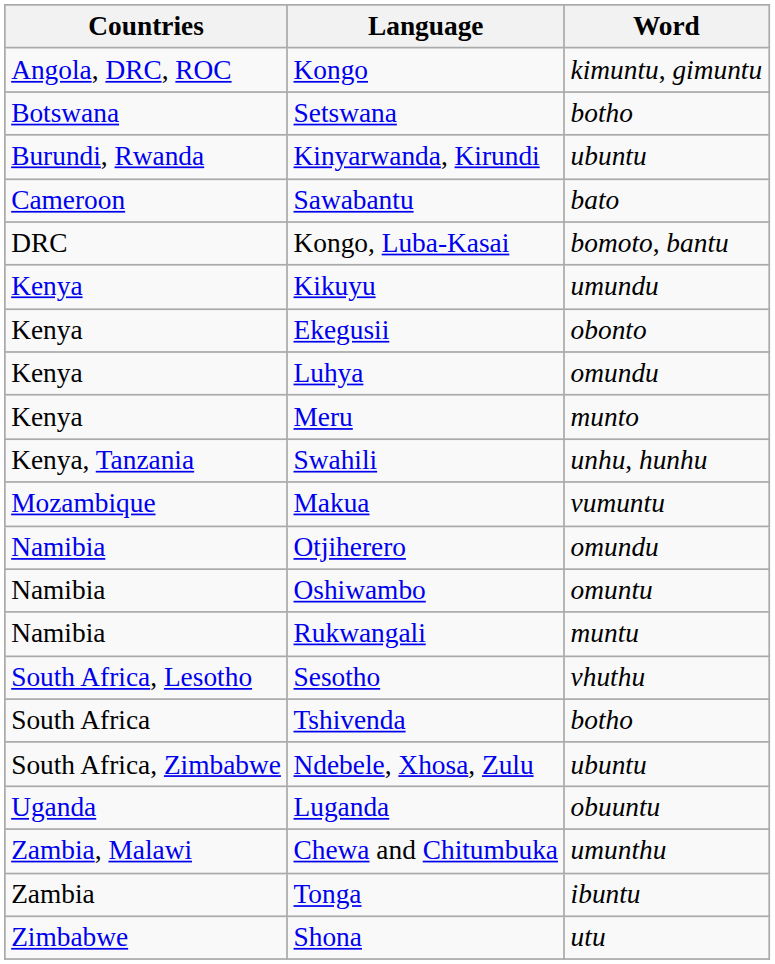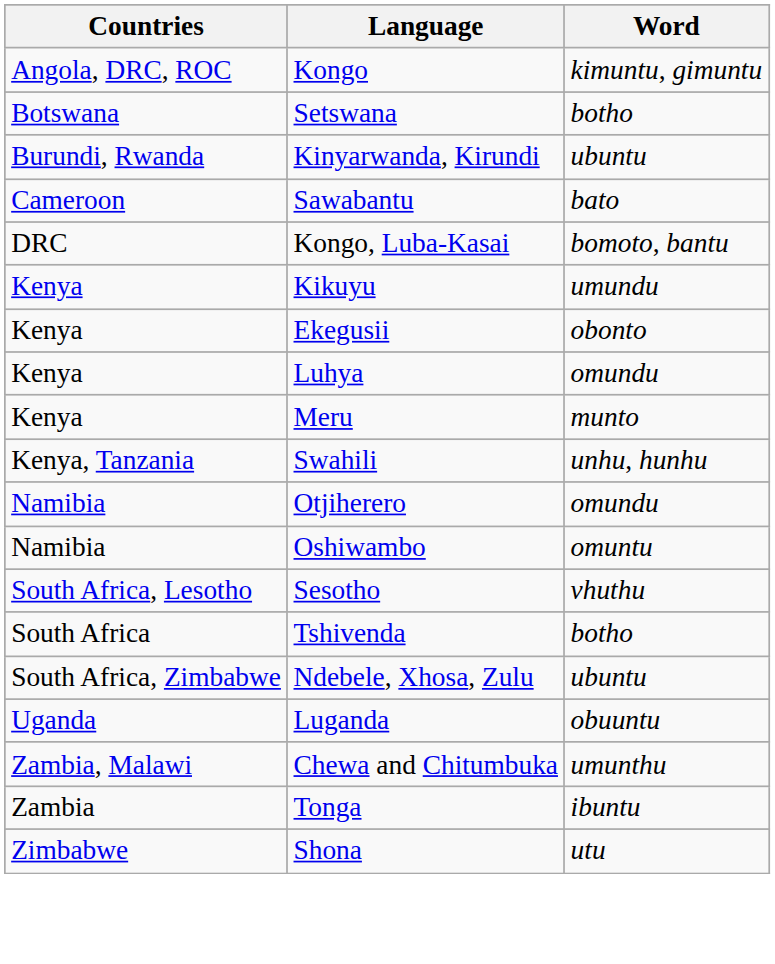- row: Mozambique | Makua | vumuntu
- row: Namibia | Rukwangali | muntu
